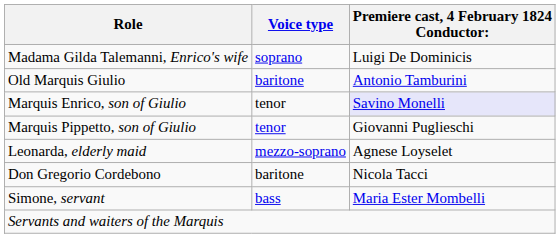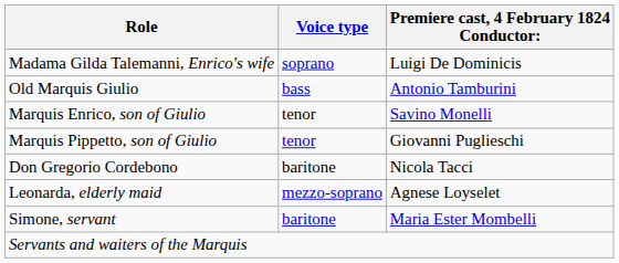Old Marquis Giulio | Voice type: baritone -> bass
Marquis Enrico, son of Giulio | Premiere cast, 4 February 1824 Conductor:: lavender background -> no background
rows swapped: Don Gregorio Cordebono <-> Leonarda, elderly maid
Simone, servant | Voice type: bass -> baritone
